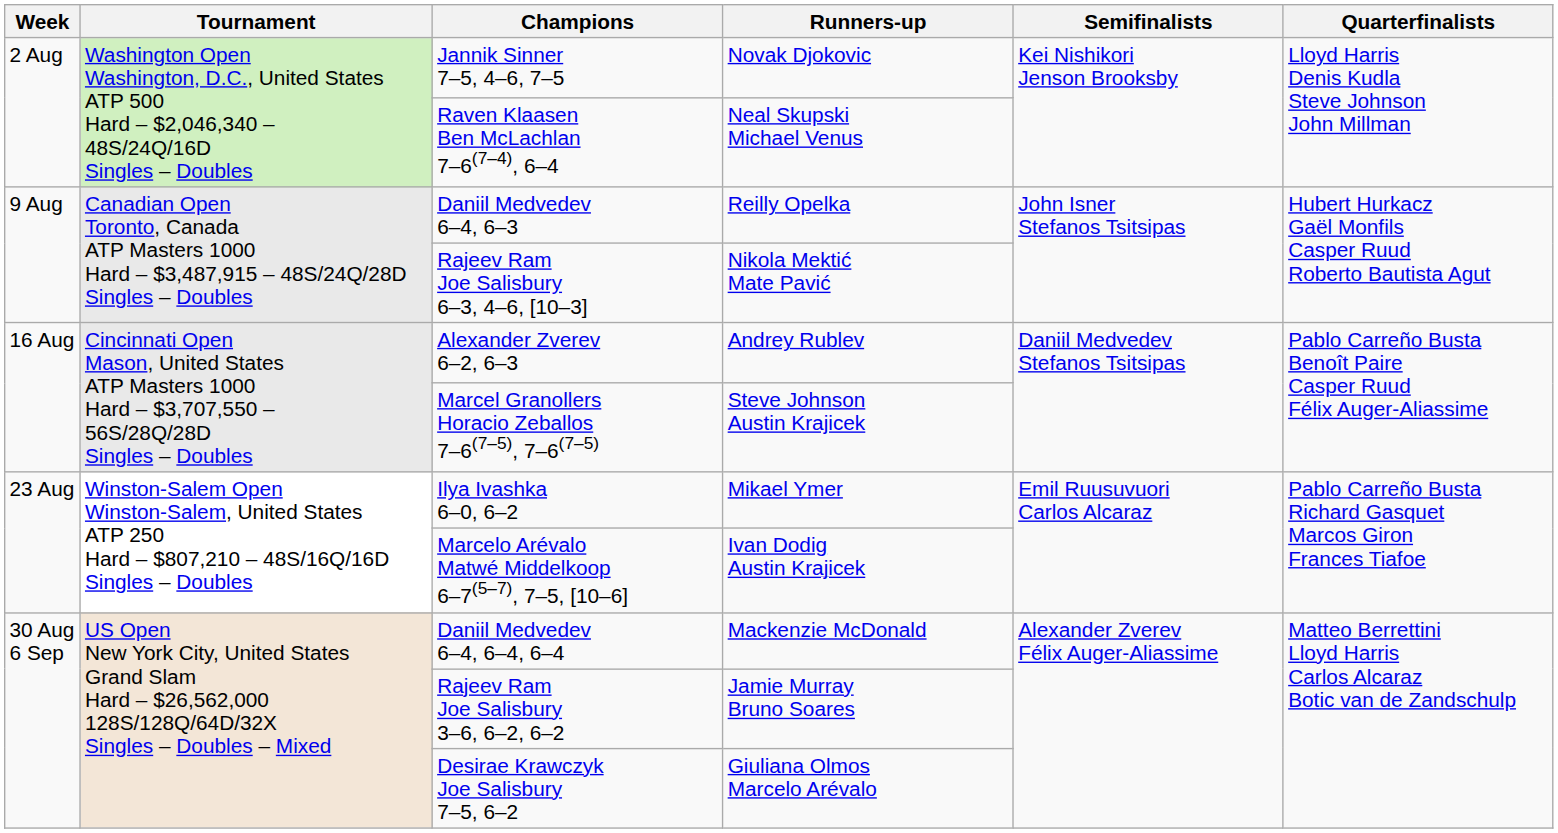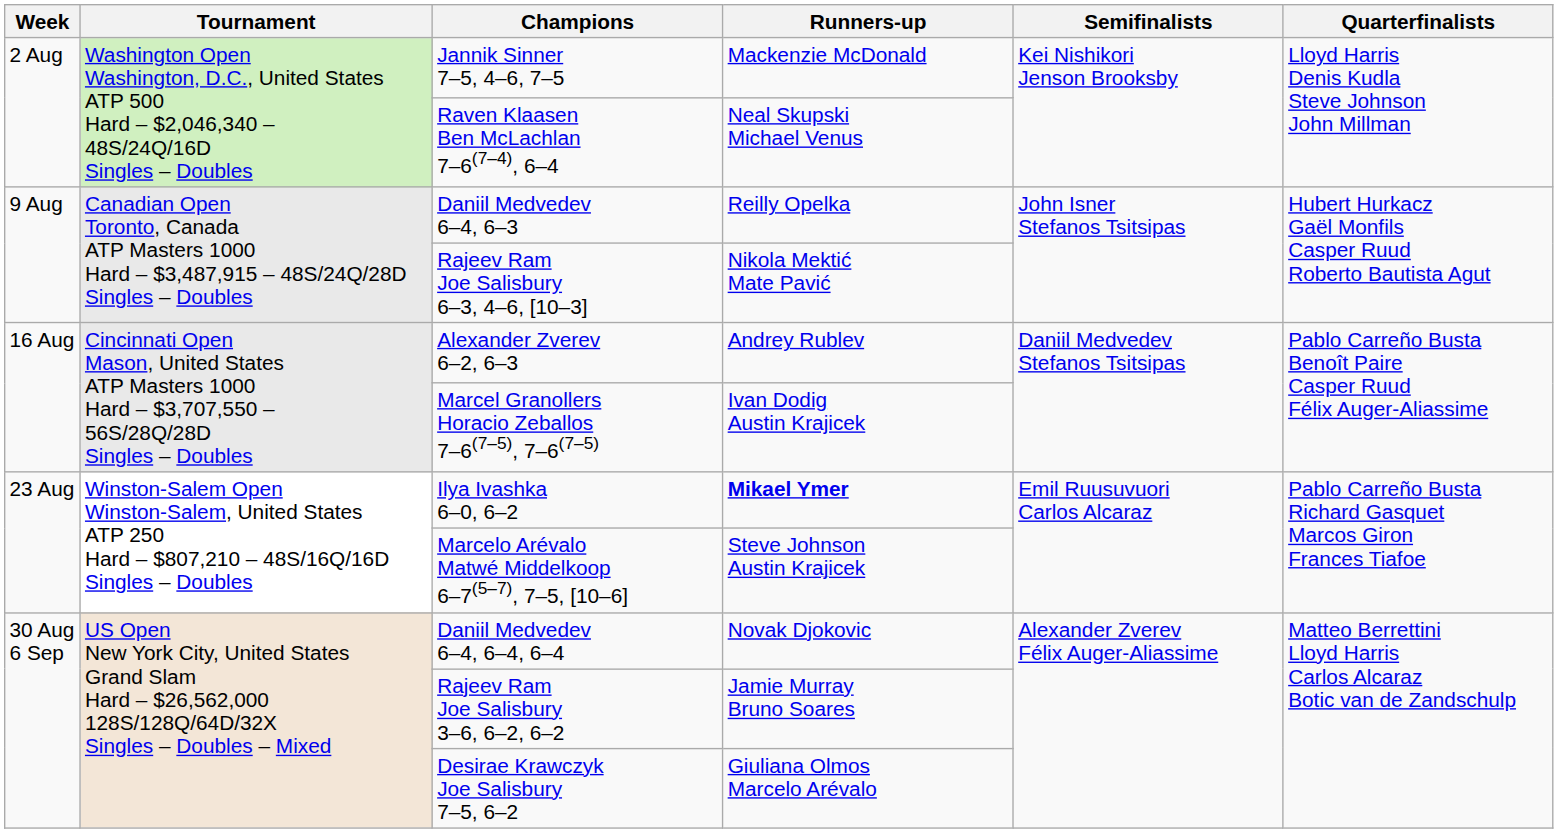Jannik Sinner 7–5, 4–6, 7–5 | Runners-up: Novak Djokovic -> Mackenzie McDonald
Marcel Granollers Horacio Zeballos 7–6(7–5), 7–6(7–5) | Runners-up: Steve Johnson Austin Krajicek -> Ivan Dodig Austin Krajicek
Ilya Ivashka 6–0, 6–2 | Runners-up: normal -> bold
Marcelo Arévalo Matwé Middelkoop 6–7(5–7), 7–5, [10–6] | Runners-up: Ivan Dodig Austin Krajicek -> Steve Johnson Austin Krajicek
Daniil Medvedev 6–4, 6–4, 6–4 | Runners-up: Mackenzie McDonald -> Novak Djokovic
